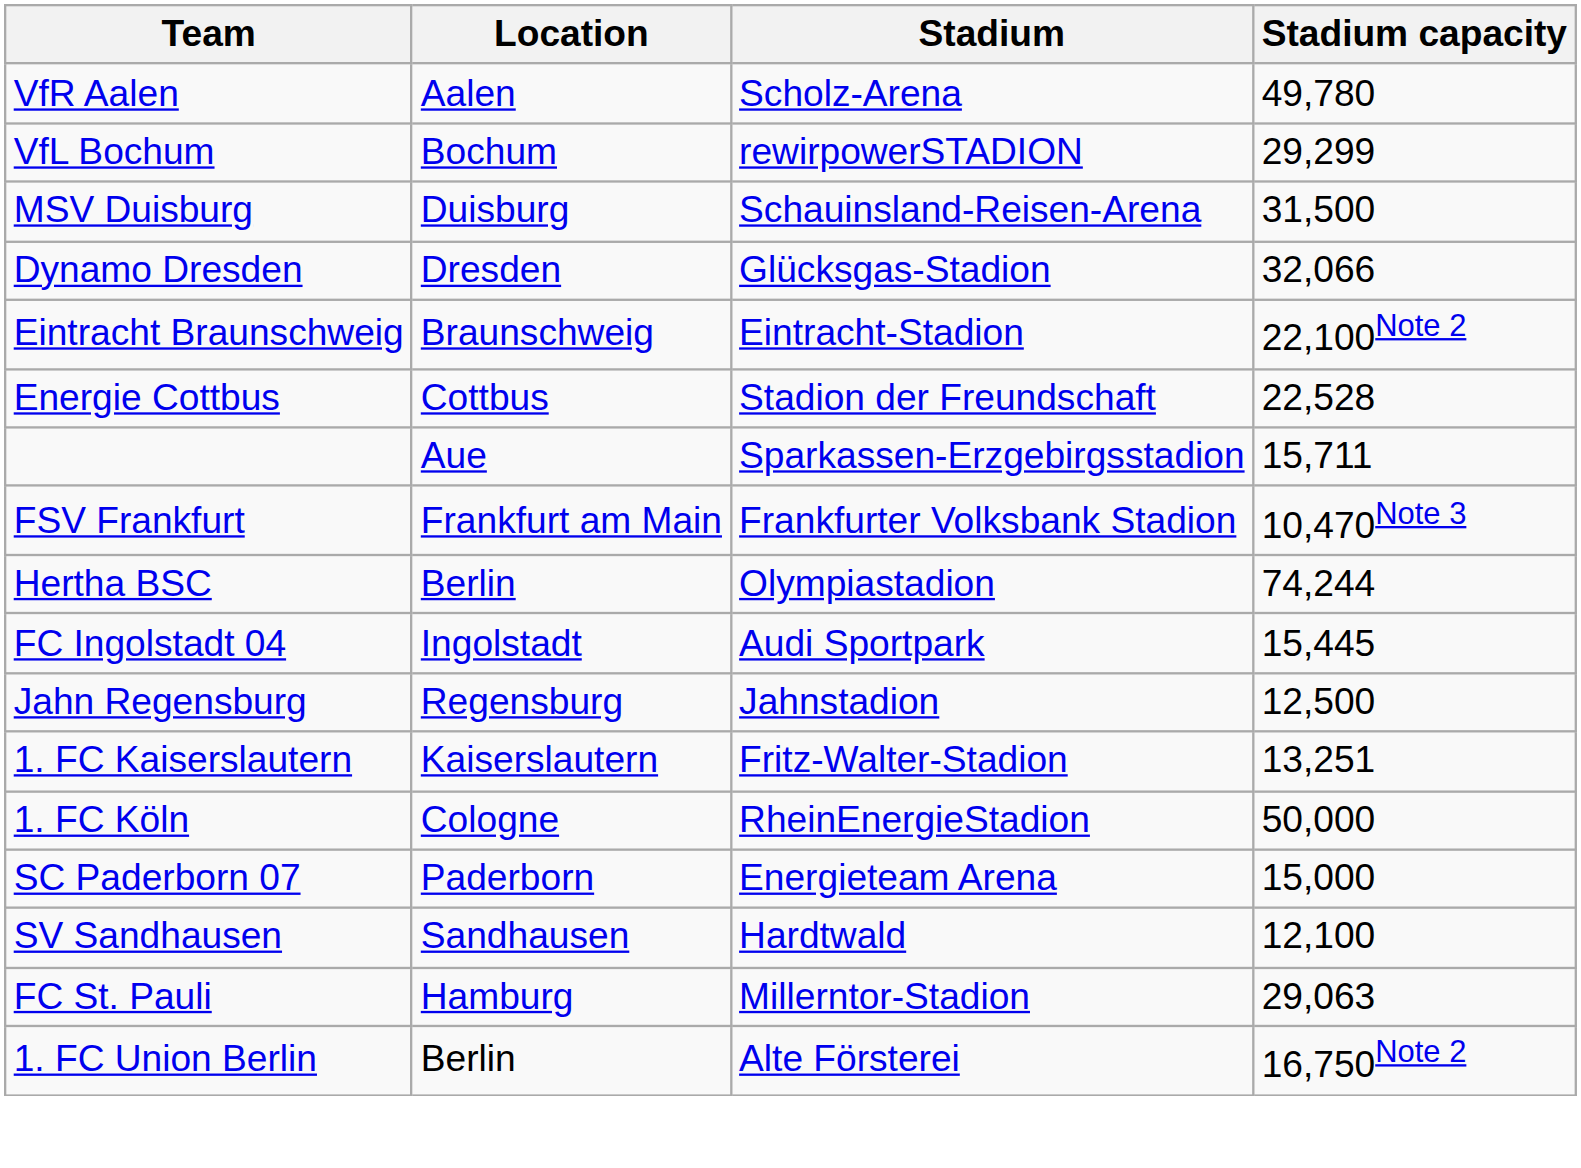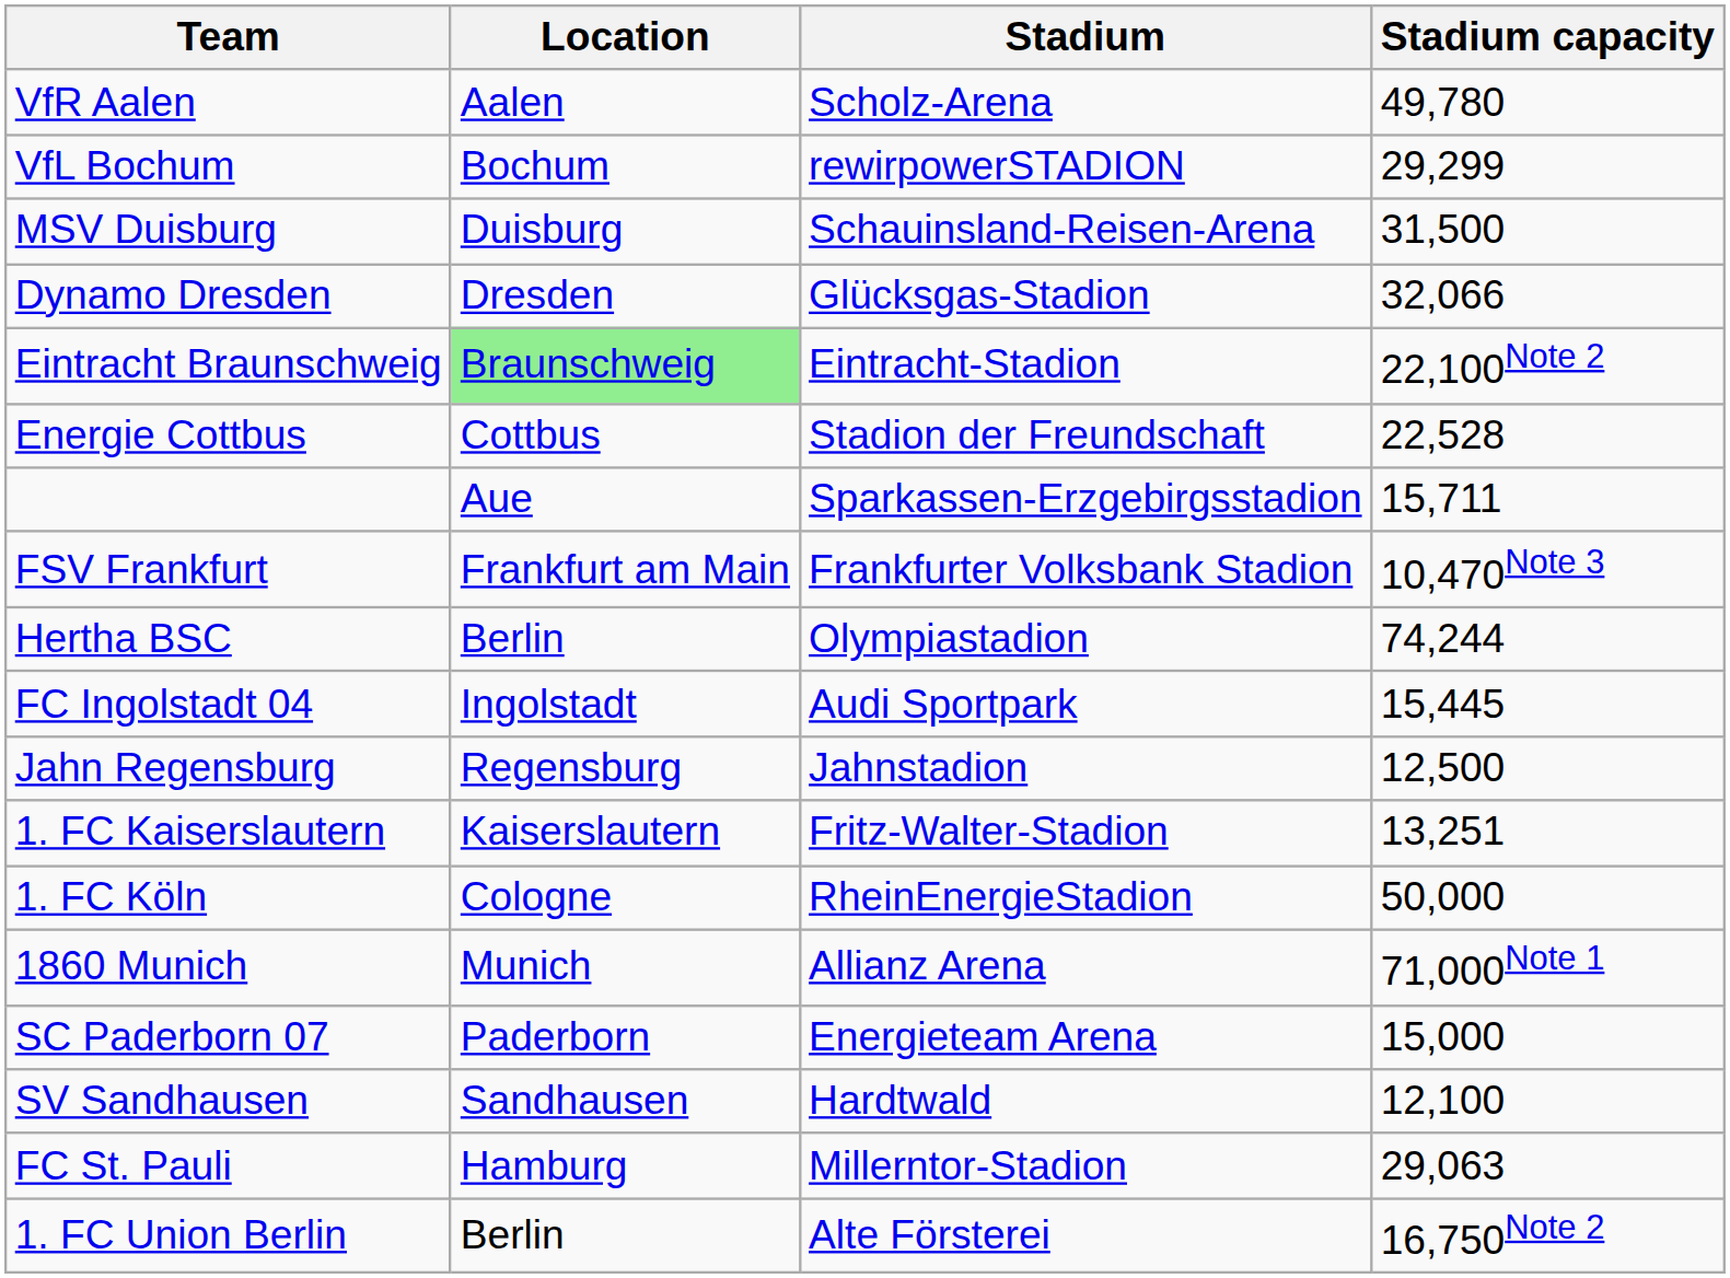Eintracht Braunschweig | Location: no background -> lightgreen background
+ row: 1860 Munich | Munich | Allianz Arena | 71,000Note 1
